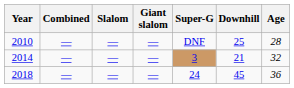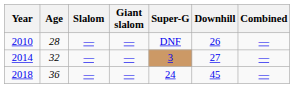columns swapped: Age <-> Combined
2010 | Downhill: 25 -> 26
2014 | Downhill: 21 -> 27
